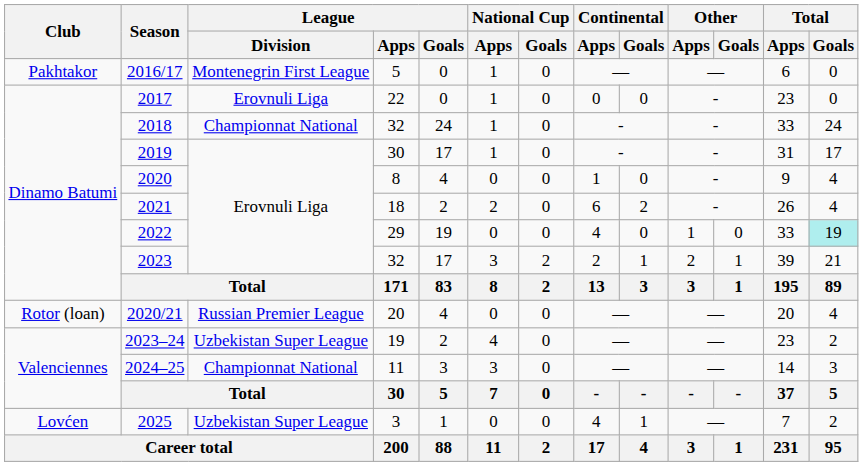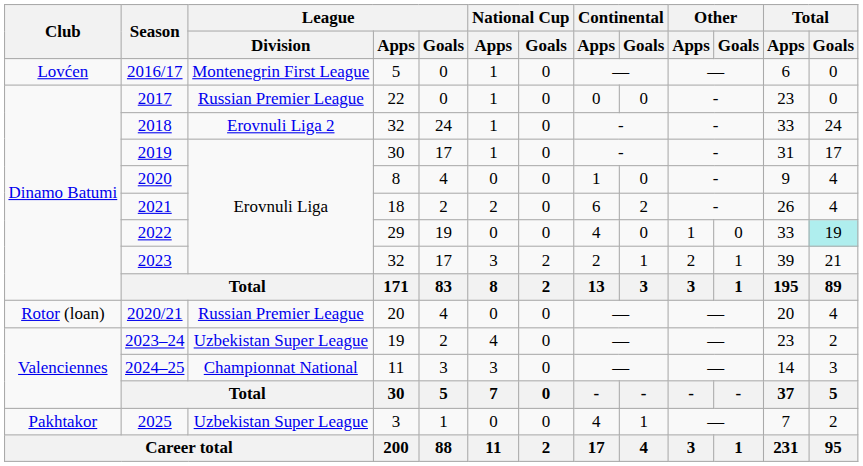2016/17 | Club: Pakhtakor -> Lovćen
2017 | League / Division: Erovnuli Liga -> Russian Premier League
2018 | League / Division: Championnat National -> Erovnuli Liga 2
2025 | Club: Lovćen -> Pakhtakor
